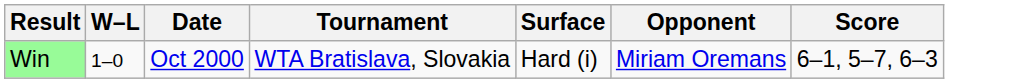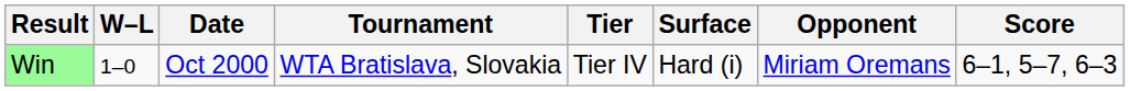+ column: Tier | Tier IV
